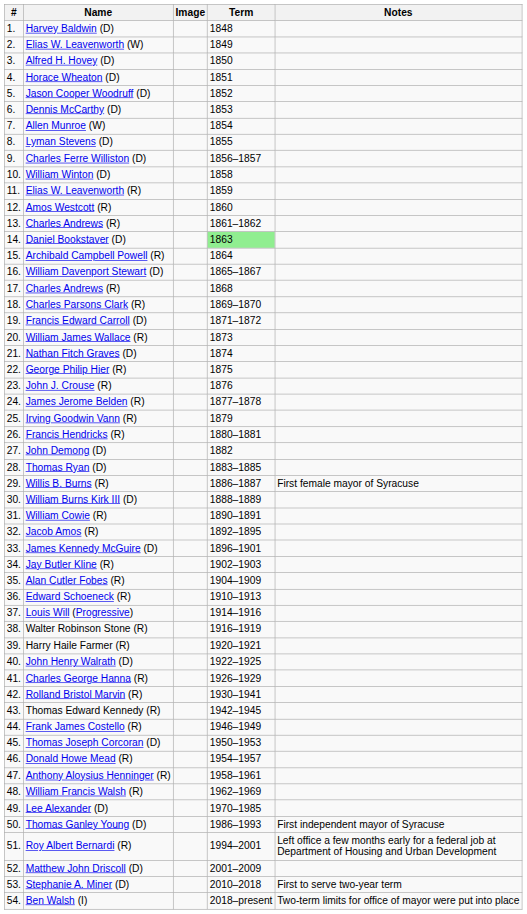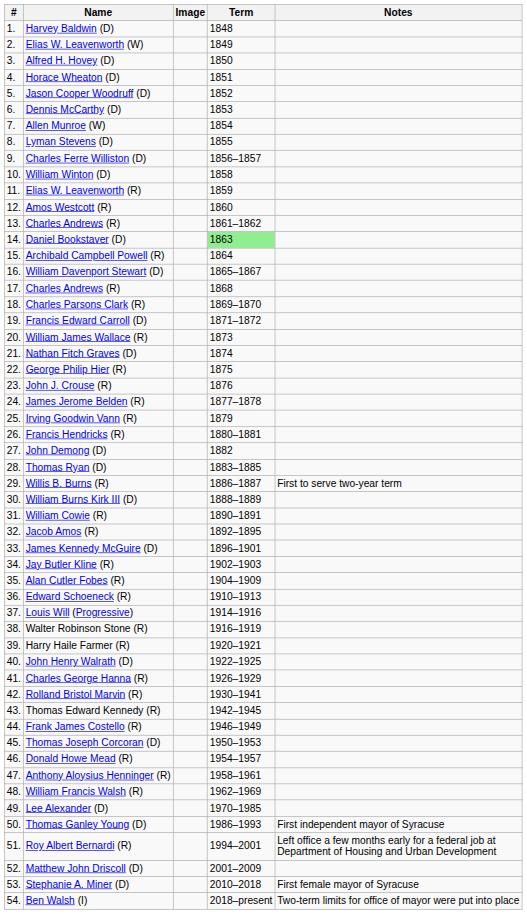Willis B. Burns (R) | Notes: First female mayor of Syracuse -> First to serve two-year term
Stephanie A. Miner (D) | Notes: First to serve two-year term -> First female mayor of Syracuse
